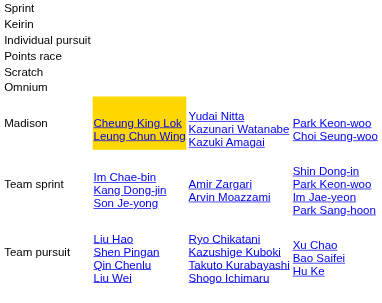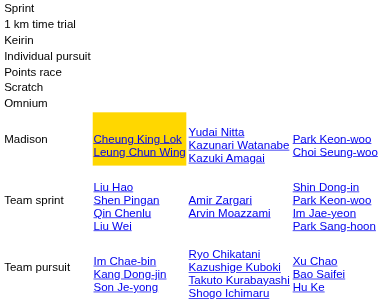+ row: 1 km time trial
Team sprint | column 2: Im Chae-bin Kang Dong-jin Son Je-yong -> Liu Hao Shen Pingan Qin Chenlu Liu Wei
Team pursuit | column 2: Liu Hao Shen Pingan Qin Chenlu Liu Wei -> Im Chae-bin Kang Dong-jin Son Je-yong
